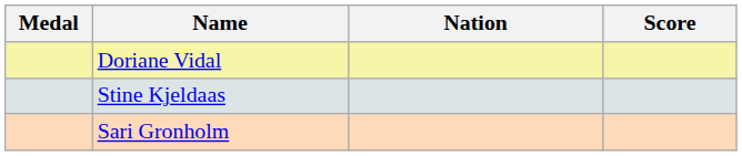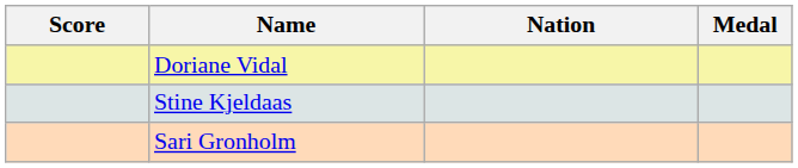columns swapped: Medal <-> Score
